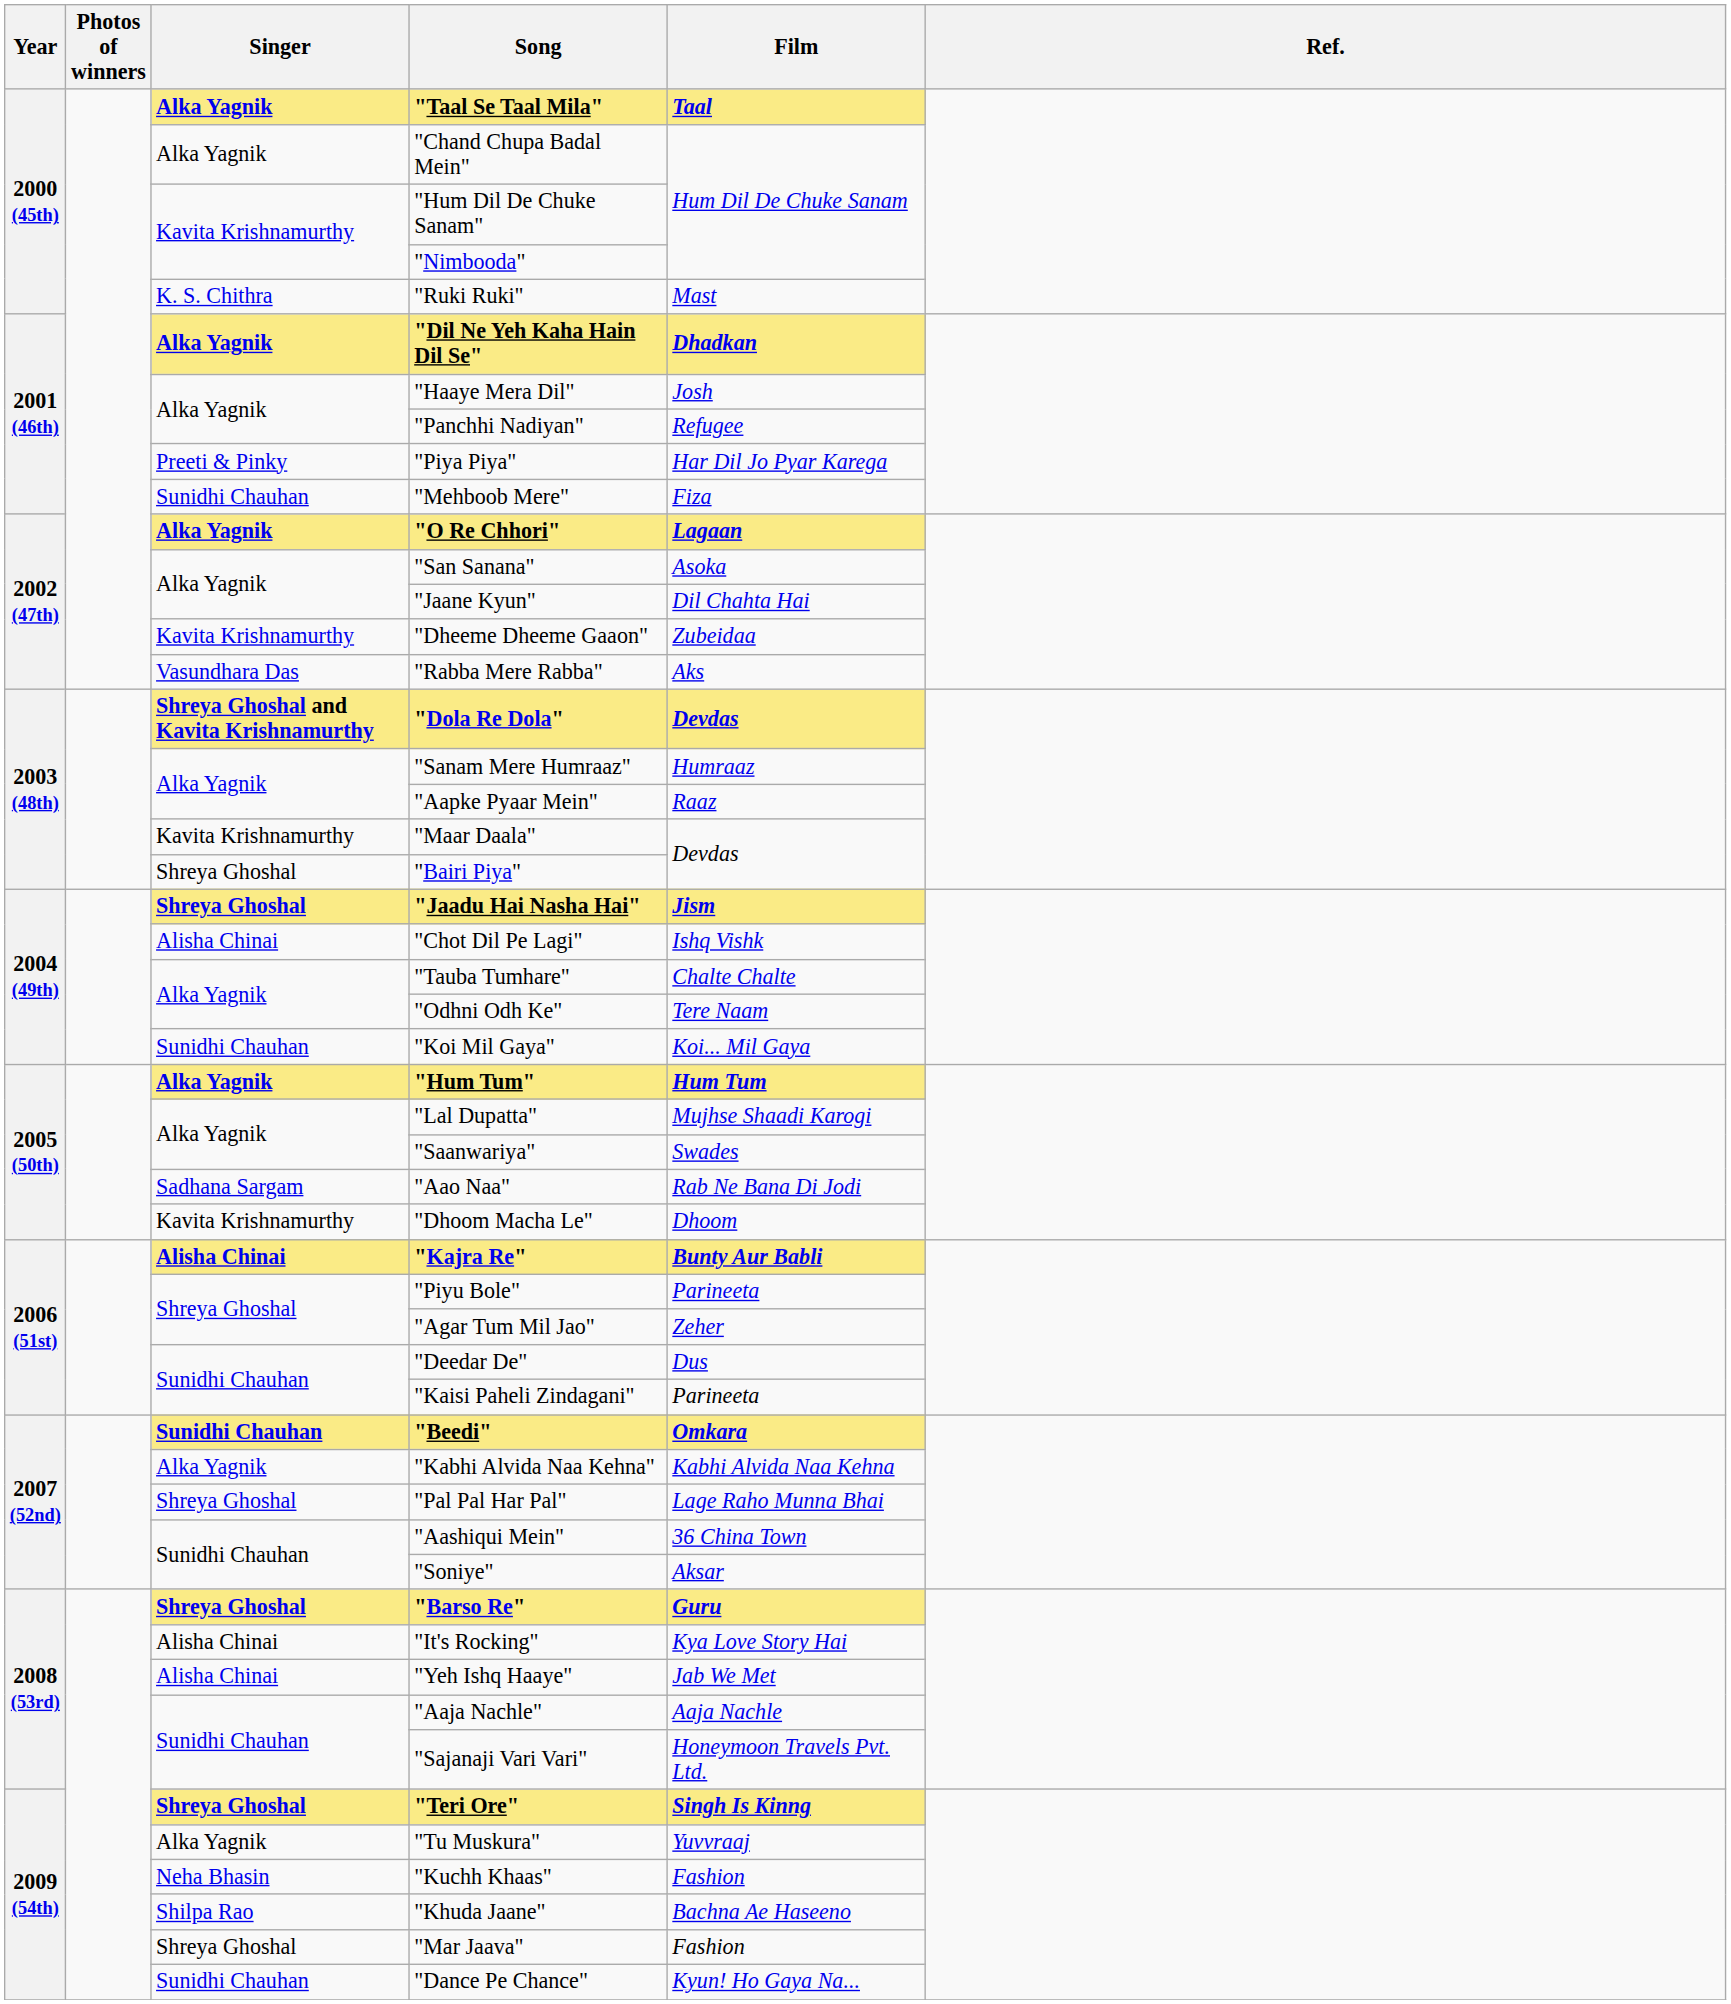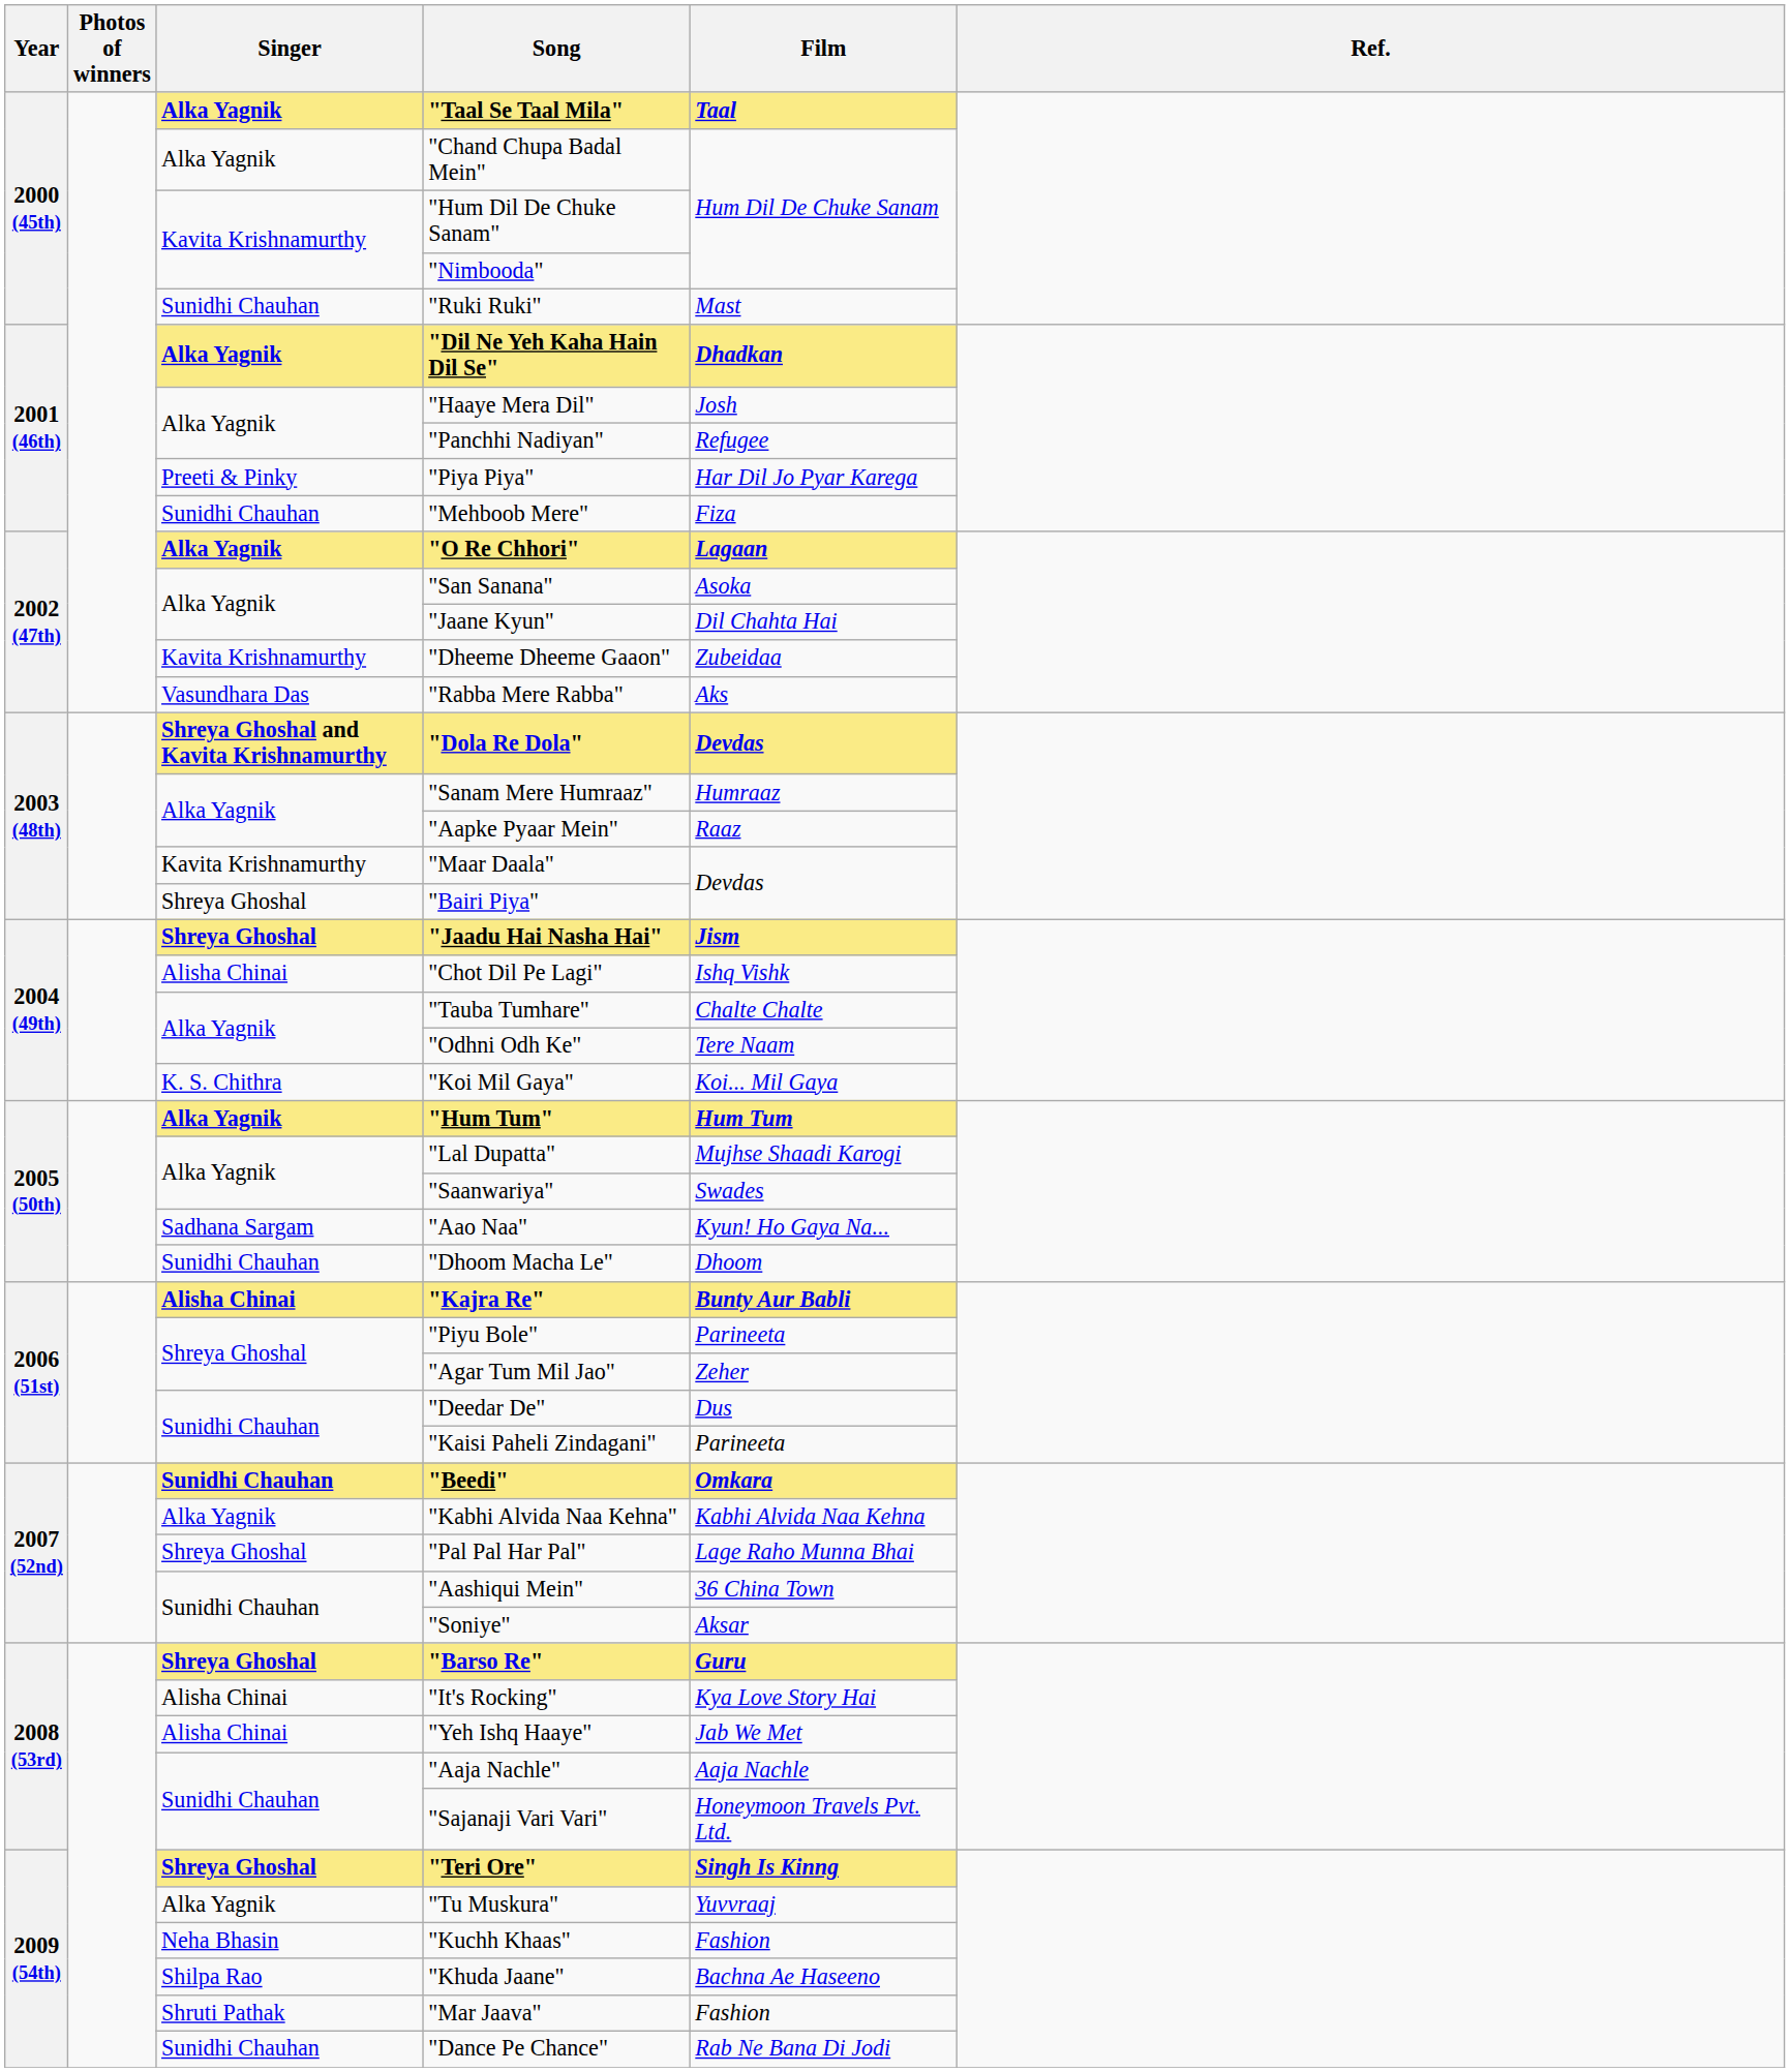"Ruki Ruki" | Singer: K. S. Chithra -> Sunidhi Chauhan
"Koi Mil Gaya" | Singer: Sunidhi Chauhan -> K. S. Chithra
"Aao Naa" | Film: Rab Ne Bana Di Jodi -> Kyun! Ho Gaya Na...
"Dhoom Macha Le" | Singer: Kavita Krishnamurthy -> Sunidhi Chauhan
"Mar Jaava" | Singer: Shreya Ghoshal -> Shruti Pathak
"Dance Pe Chance" | Film: Kyun! Ho Gaya Na... -> Rab Ne Bana Di Jodi
